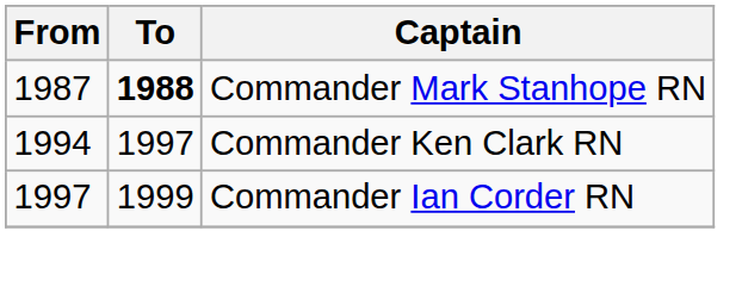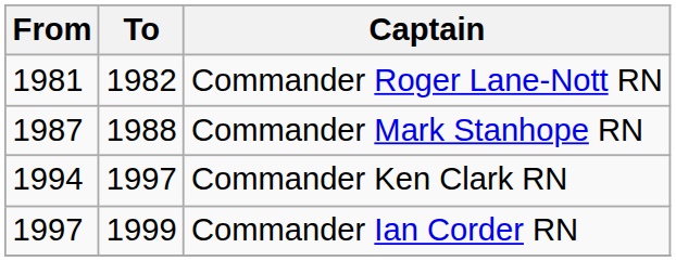+ row: 1981 | 1982 | Commander Roger Lane-Nott RN
Commander Mark Stanhope RN | To: bold -> normal
